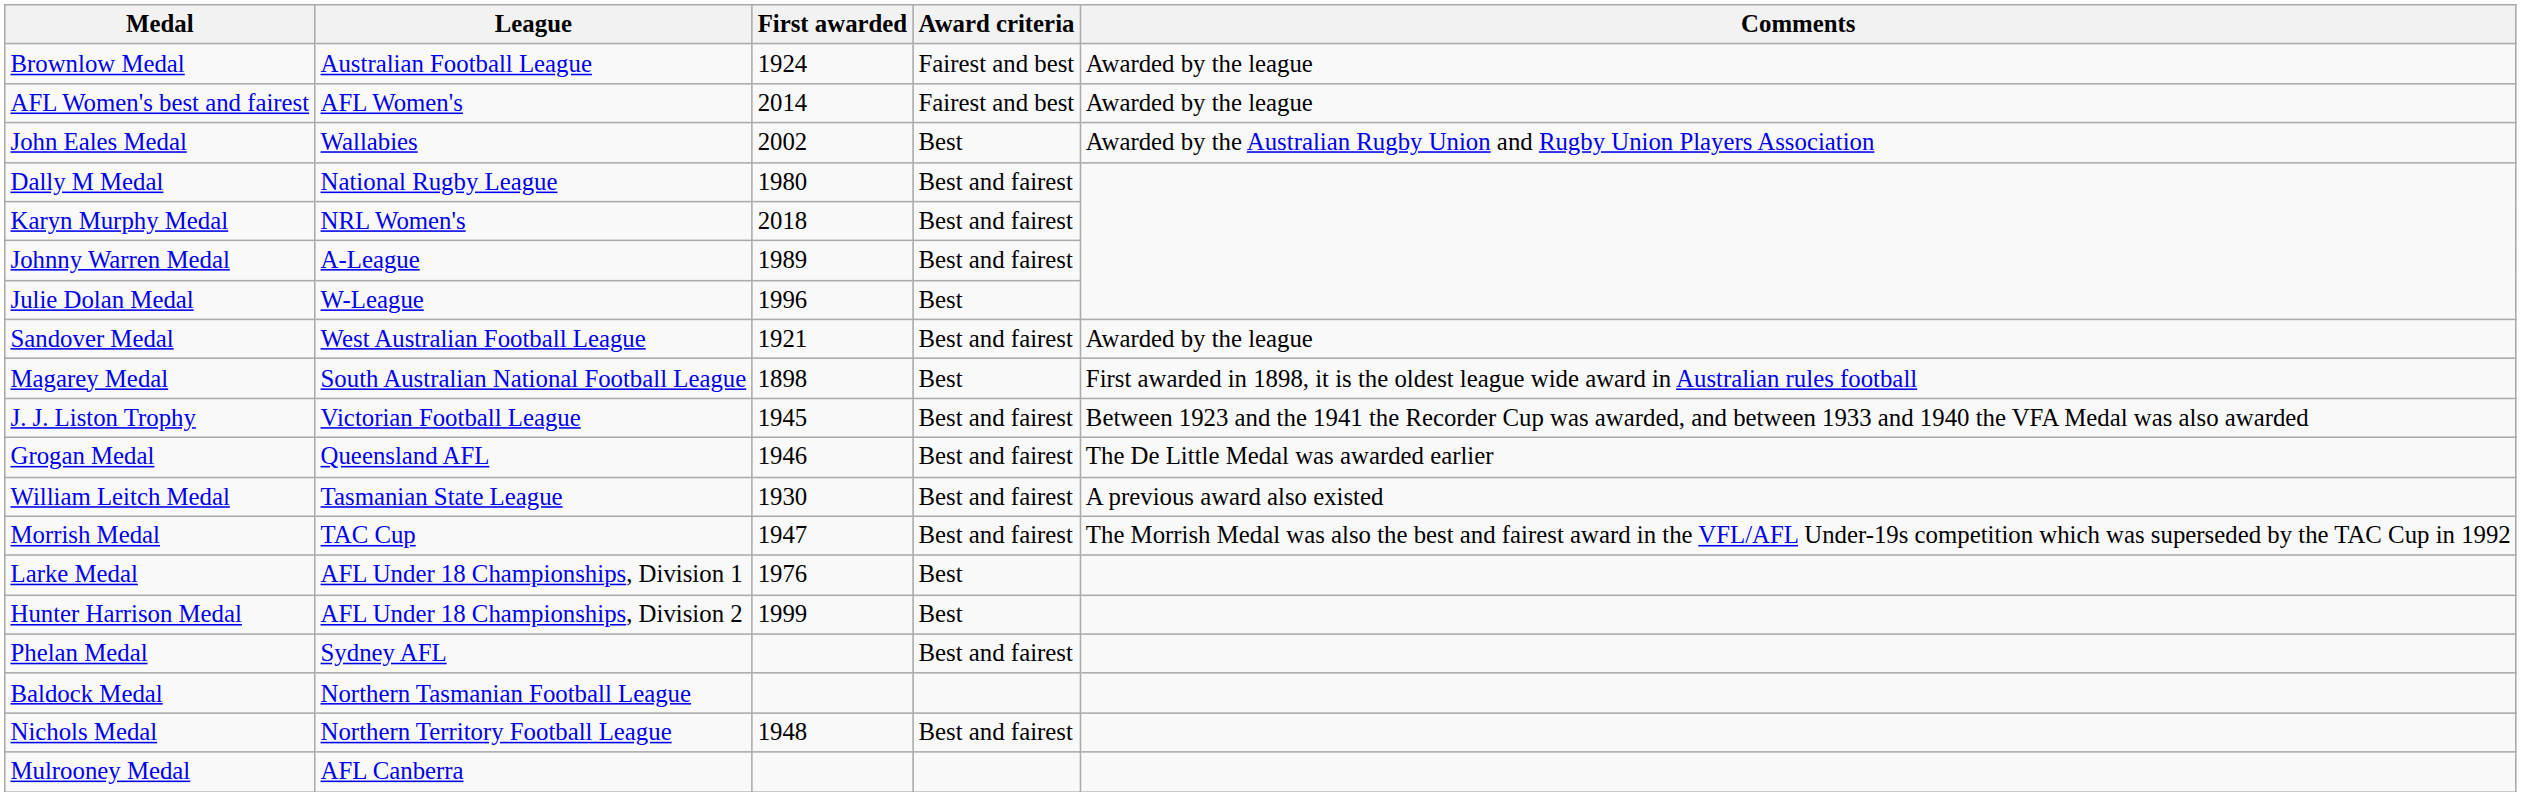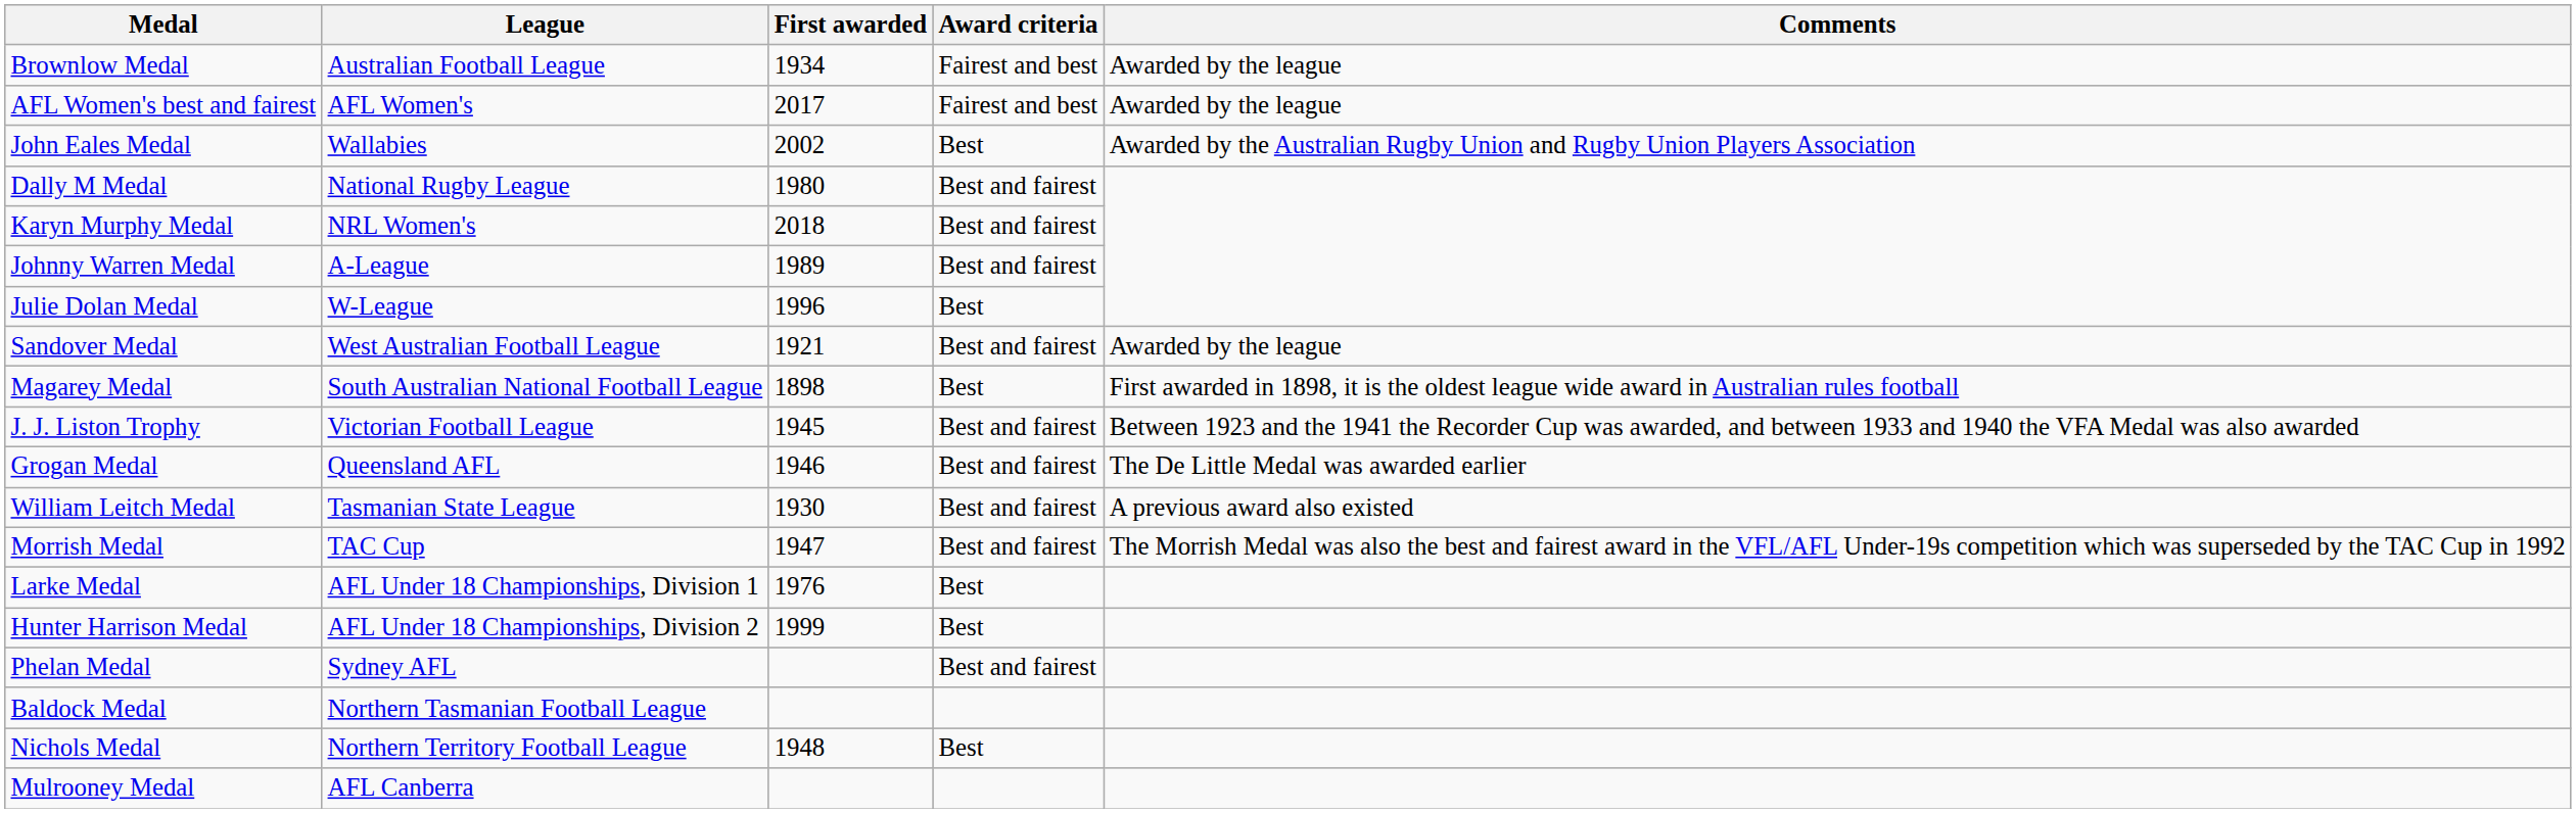Brownlow Medal | First awarded: 1924 -> 1934
AFL Women's best and fairest | First awarded: 2014 -> 2017
Nichols Medal | Award criteria: Best and fairest -> Best
